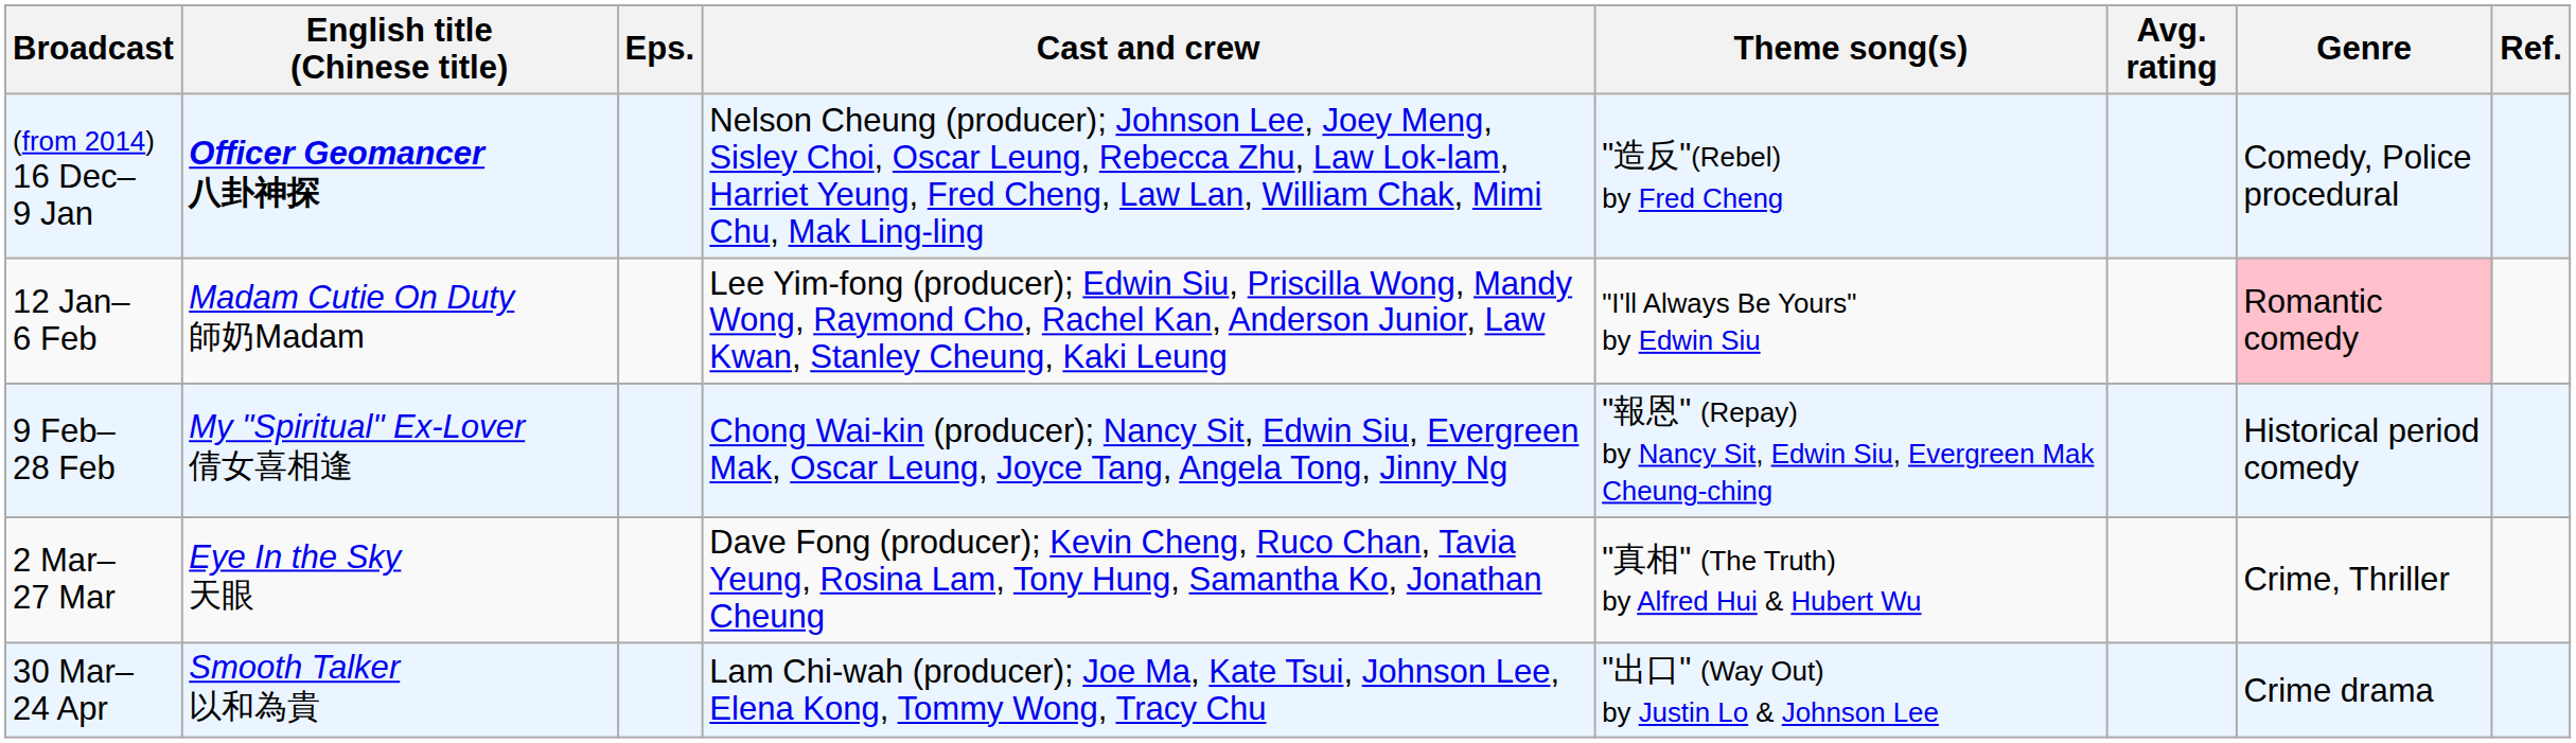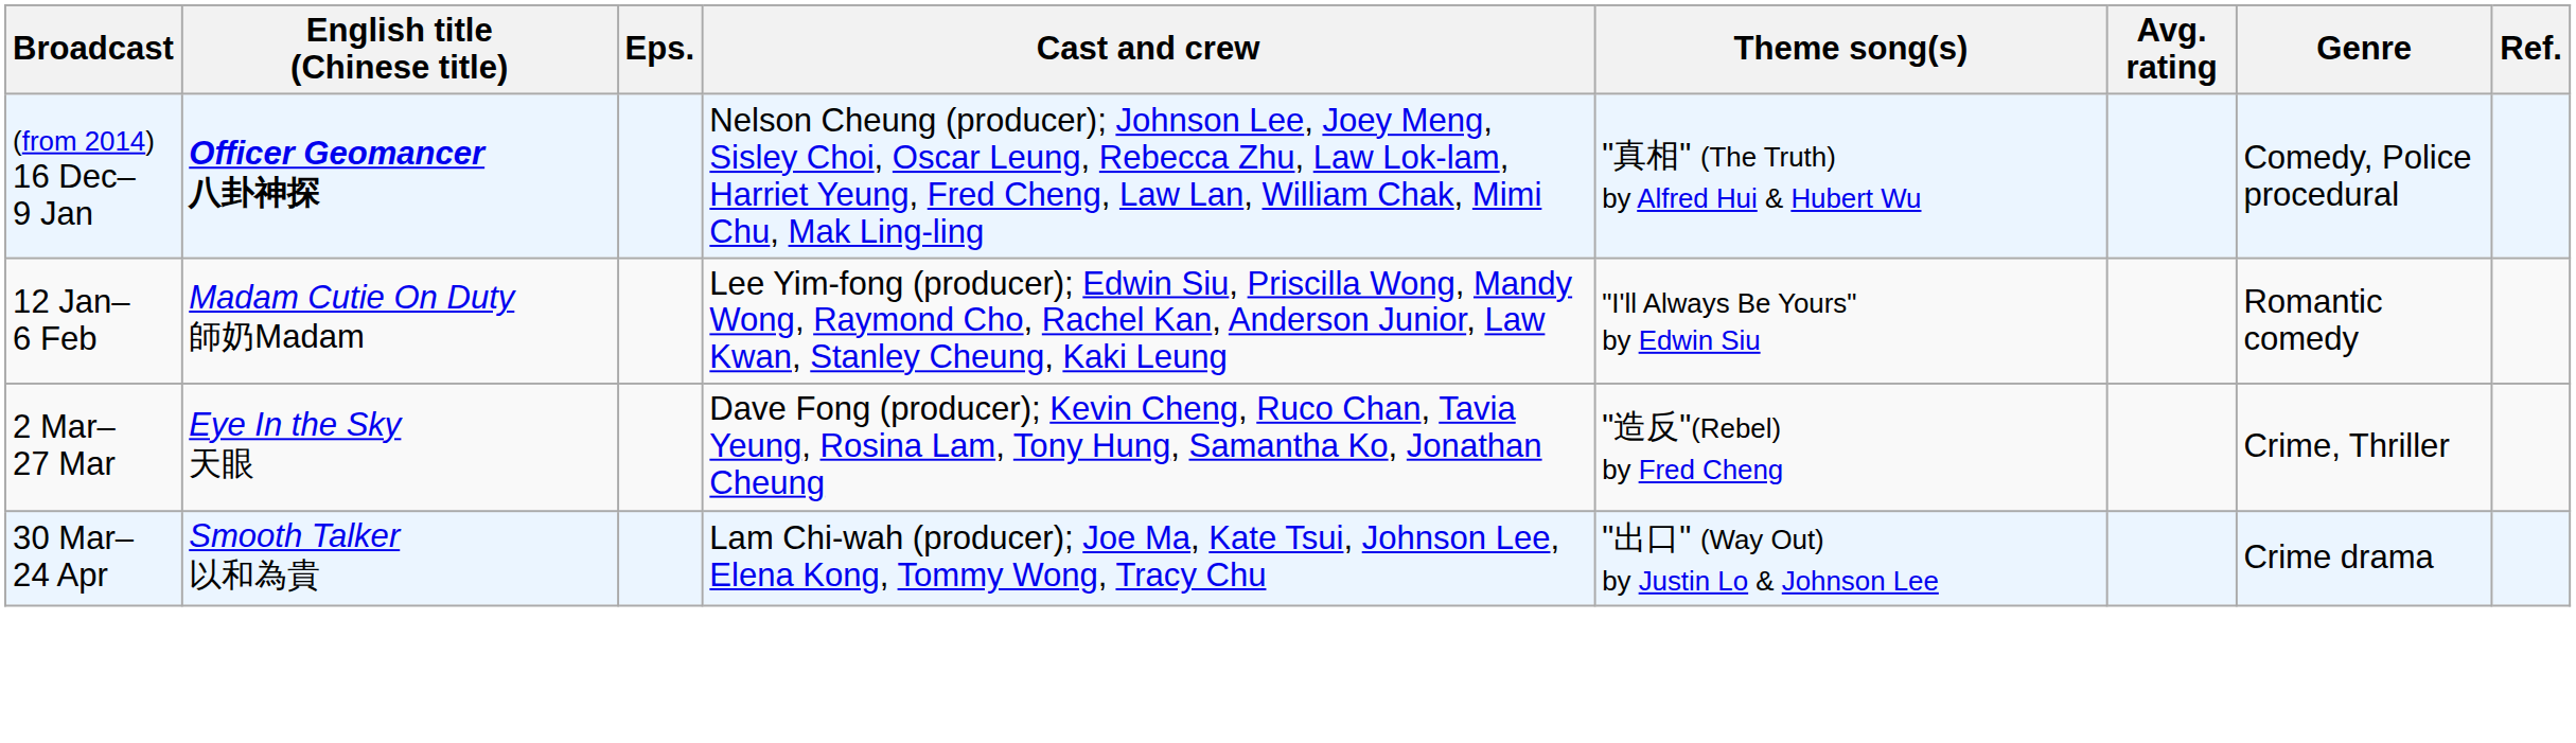(from 2014) 16 Dec– 9 Jan | Theme song(s): "造反"(Rebel) by Fred Cheng -> "真相" (The Truth) by Alfred Hui & Hubert Wu
12 Jan– 6 Feb | Genre: pink background -> no background
- row: 9 Feb– 28 Feb | My "Spiritual" Ex-Lover 倩女喜相逢 | Chong Wai-kin (producer); Nancy Sit, Edwin Siu, Evergreen Mak, Oscar Leung, Joyce Tang, Angela Tong, Jinny Ng | "報恩" (Repay) by Nancy Sit, Edwin Siu, Evergreen Mak Cheung-ching | Historical period comedy
2 Mar– 27 Mar | Theme song(s): "真相" (The Truth) by Alfred Hui & Hubert Wu -> "造反"(Rebel) by Fred Cheng
